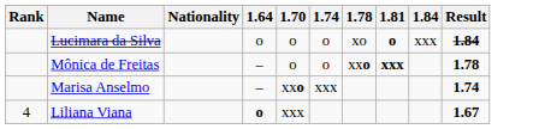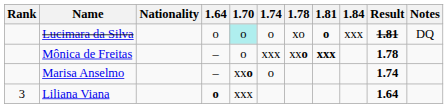+ column: Notes | DQ
Lucimara da Silva | 1.70: no background -> paleturquoise background
Lucimara da Silva | Result: 1.84 -> 1.81
Mônica de Freitas | 1.74: o -> xxx
Marisa Anselmo | 1.74: xxx -> o
Liliana Viana | Rank: 4 -> 3
Liliana Viana | Result: 1.67 -> 1.64
